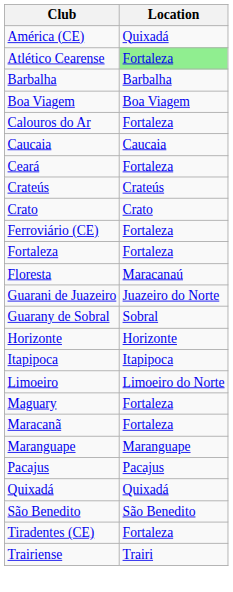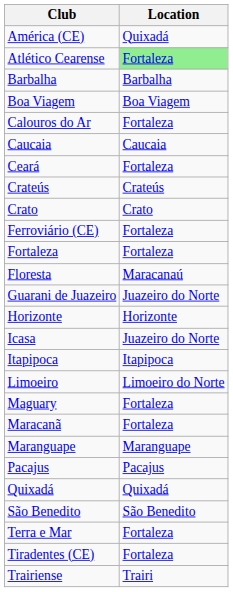- row: Guarany de Sobral | Sobral
+ row: Icasa | Juazeiro do Norte
+ row: Terra e Mar | Fortaleza
